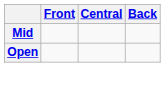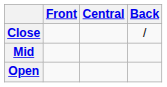+ row: Close | /
